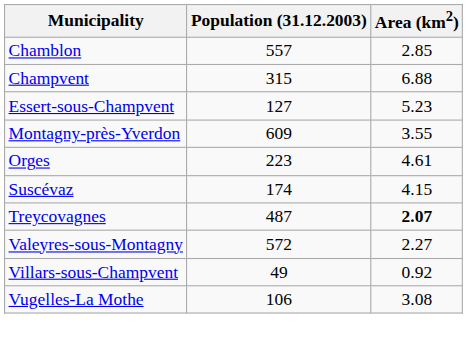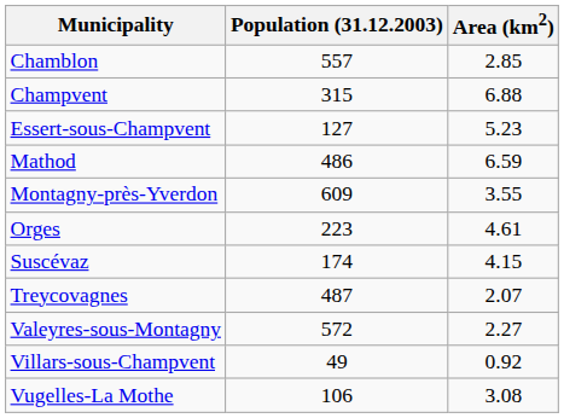+ row: Mathod | 486 | 6.59
Treycovagnes | Area (km2): bold -> normal
